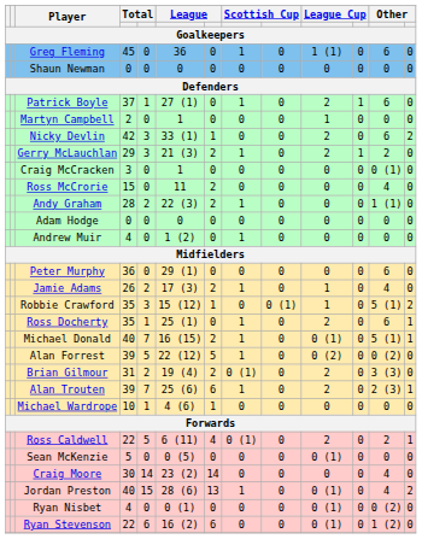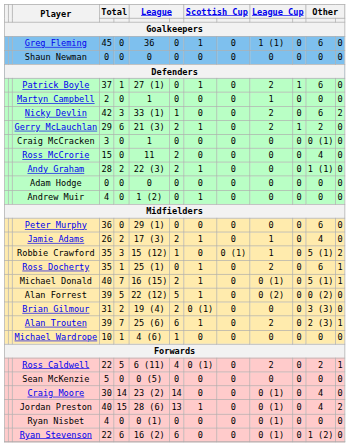Gerry McLauchlan | column 5: 3 -> 6
Brian Gilmour | column 10: 2 -> 0
Sean McKenzie | column 10: 0 (1) -> 0
Craig Moore | column 10: 0 -> 0 (1)
Ryan Nisbet | column 12: 0 (2) -> 0
